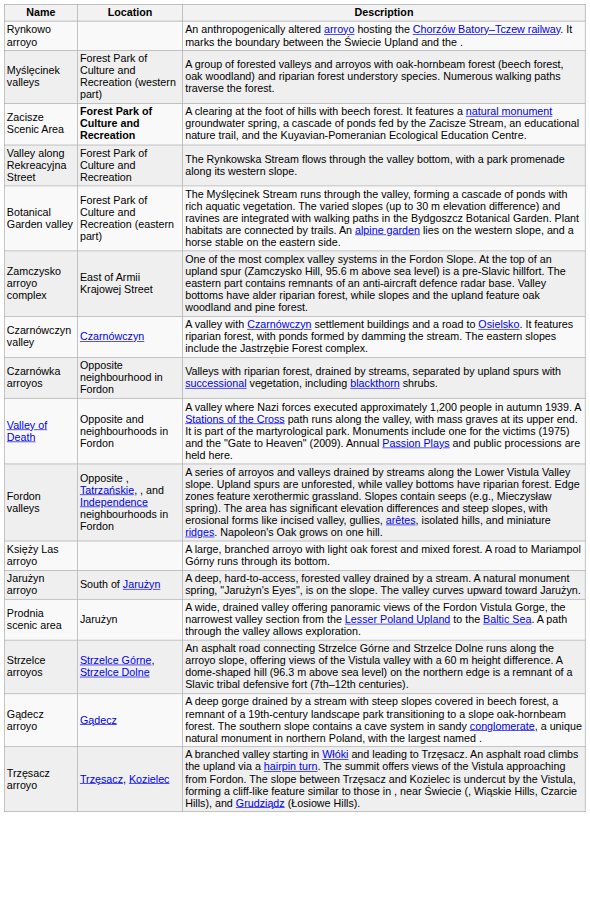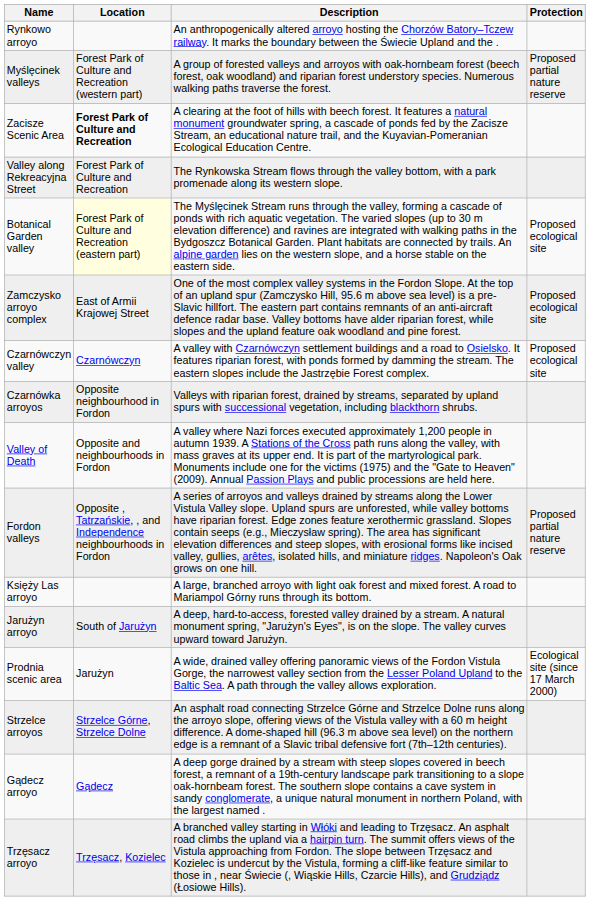+ column: Protection | Proposed partial nature reserve | Proposed ecological site | Proposed ecological site | Proposed ecological site | Proposed partial nature reserve | Ecological site (since 17 March 2000)
Botanical Garden valley | Location: no background -> lightyellow background
